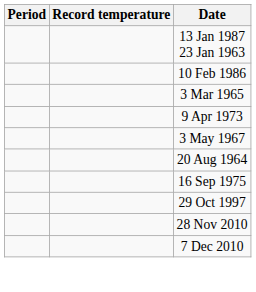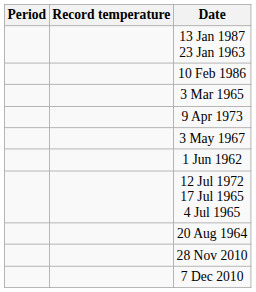+ row: 1 Jun 1962
+ row: 12 Jul 1972 17 Jul 1965 4 Jul 1965
- row: 16 Sep 1975
- row: 29 Oct 1997
